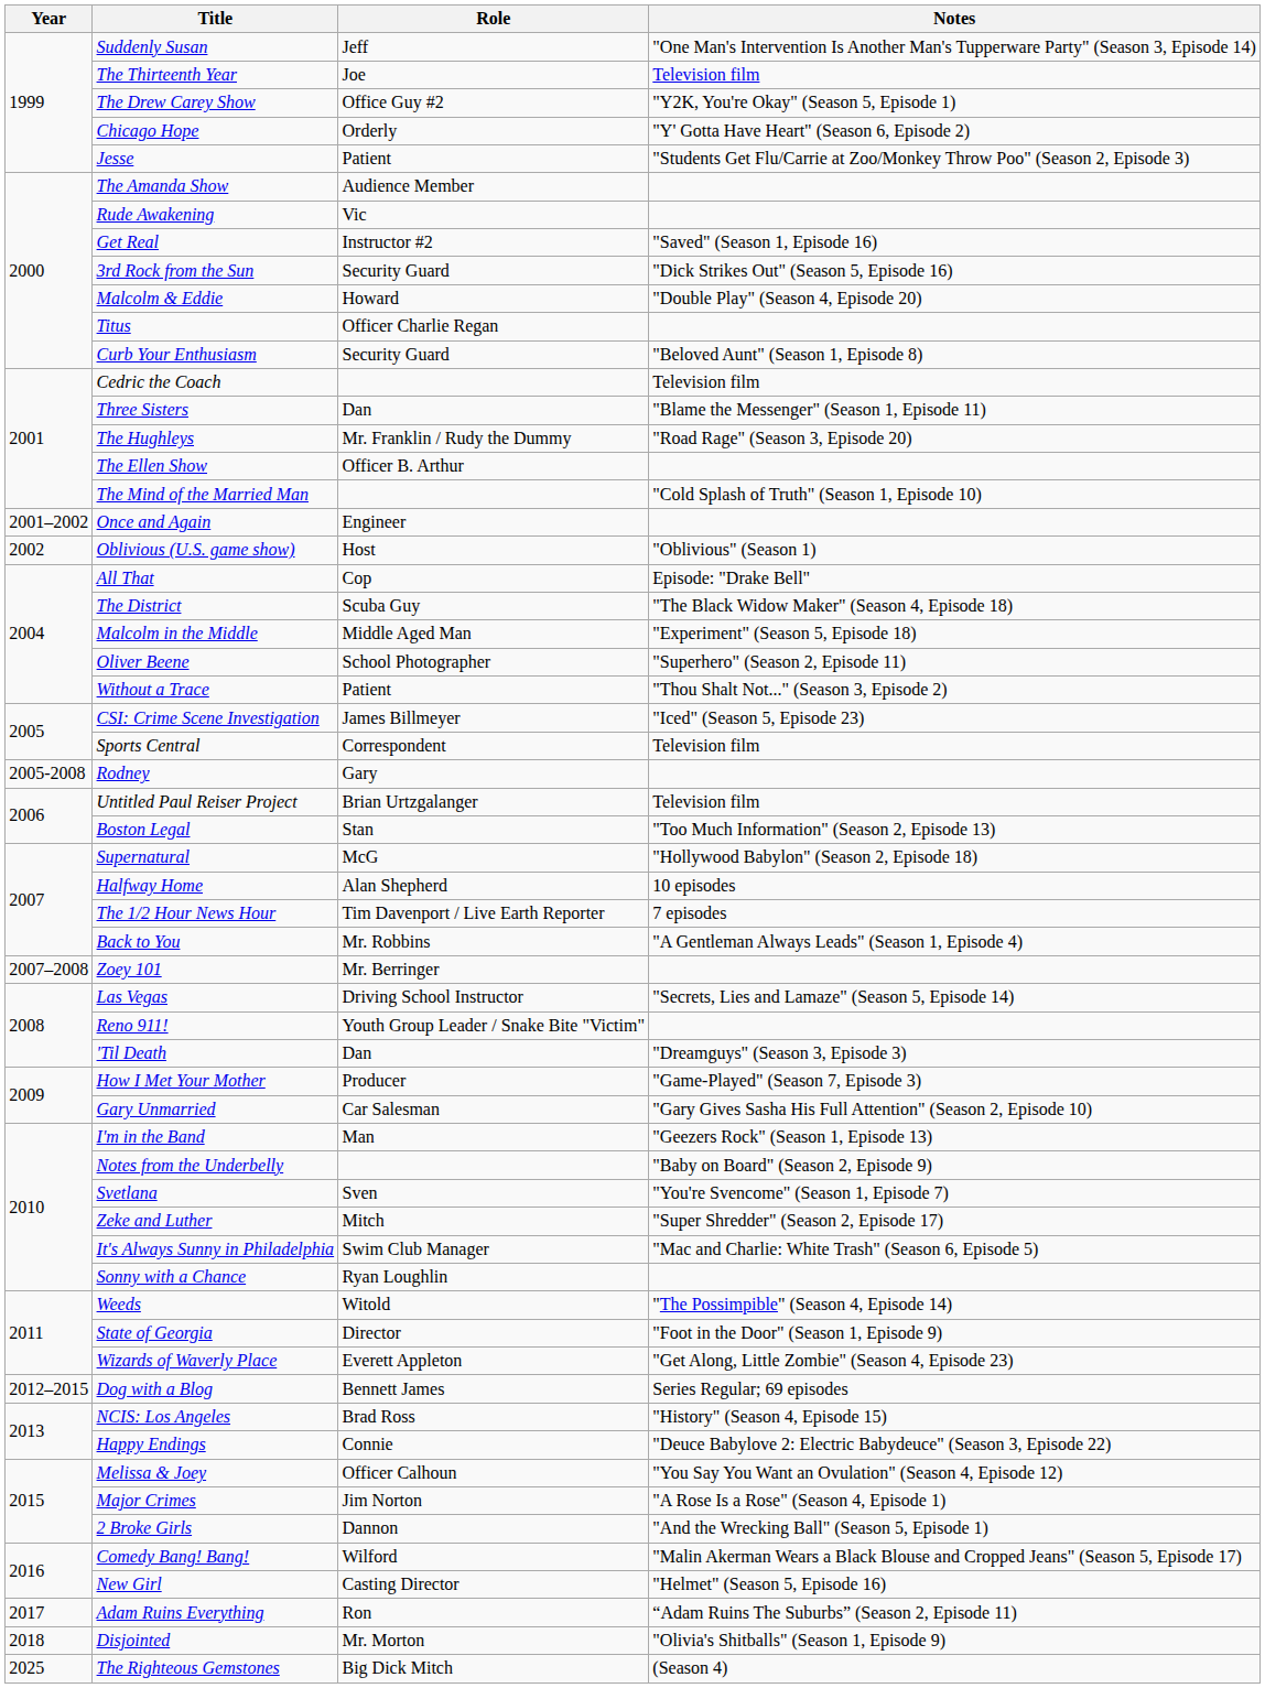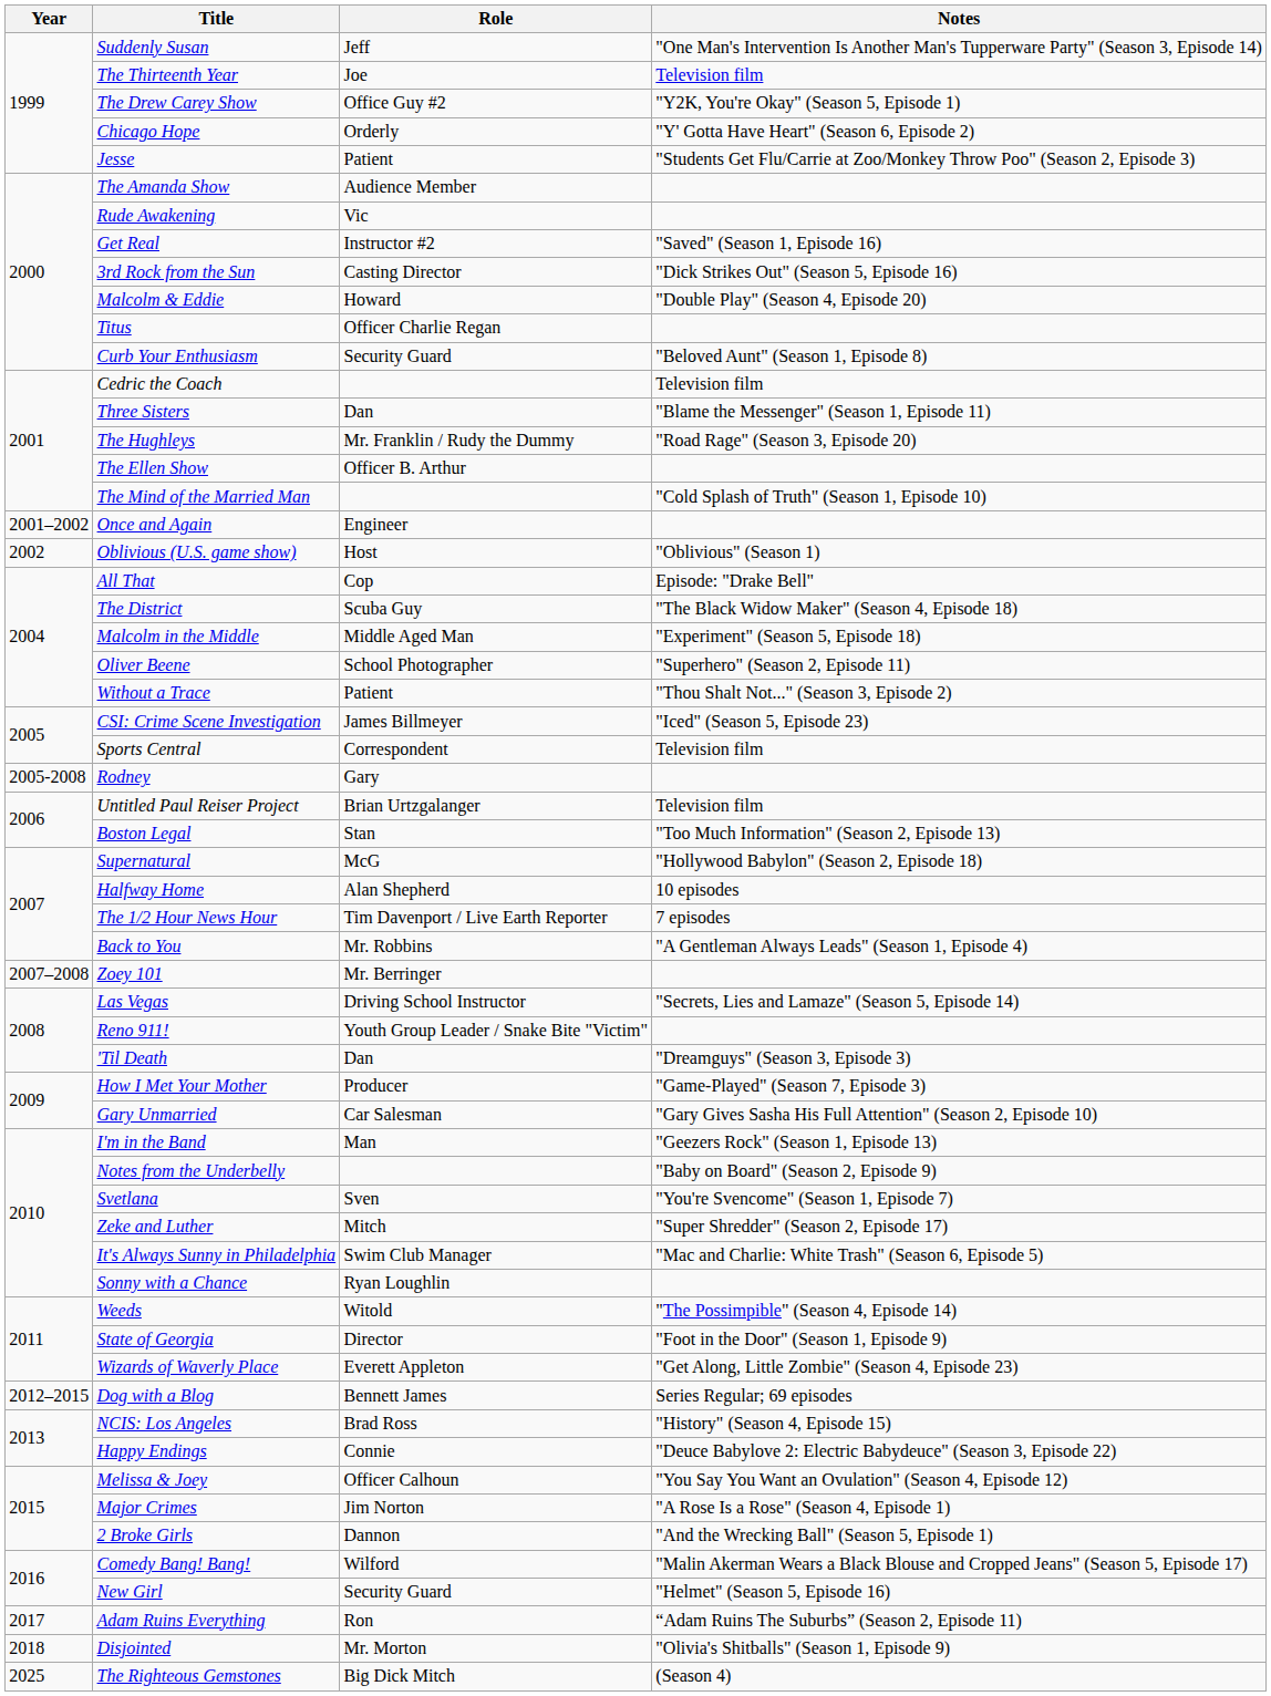3rd Rock from the Sun | Role: Security Guard -> Casting Director
New Girl | Role: Casting Director -> Security Guard
